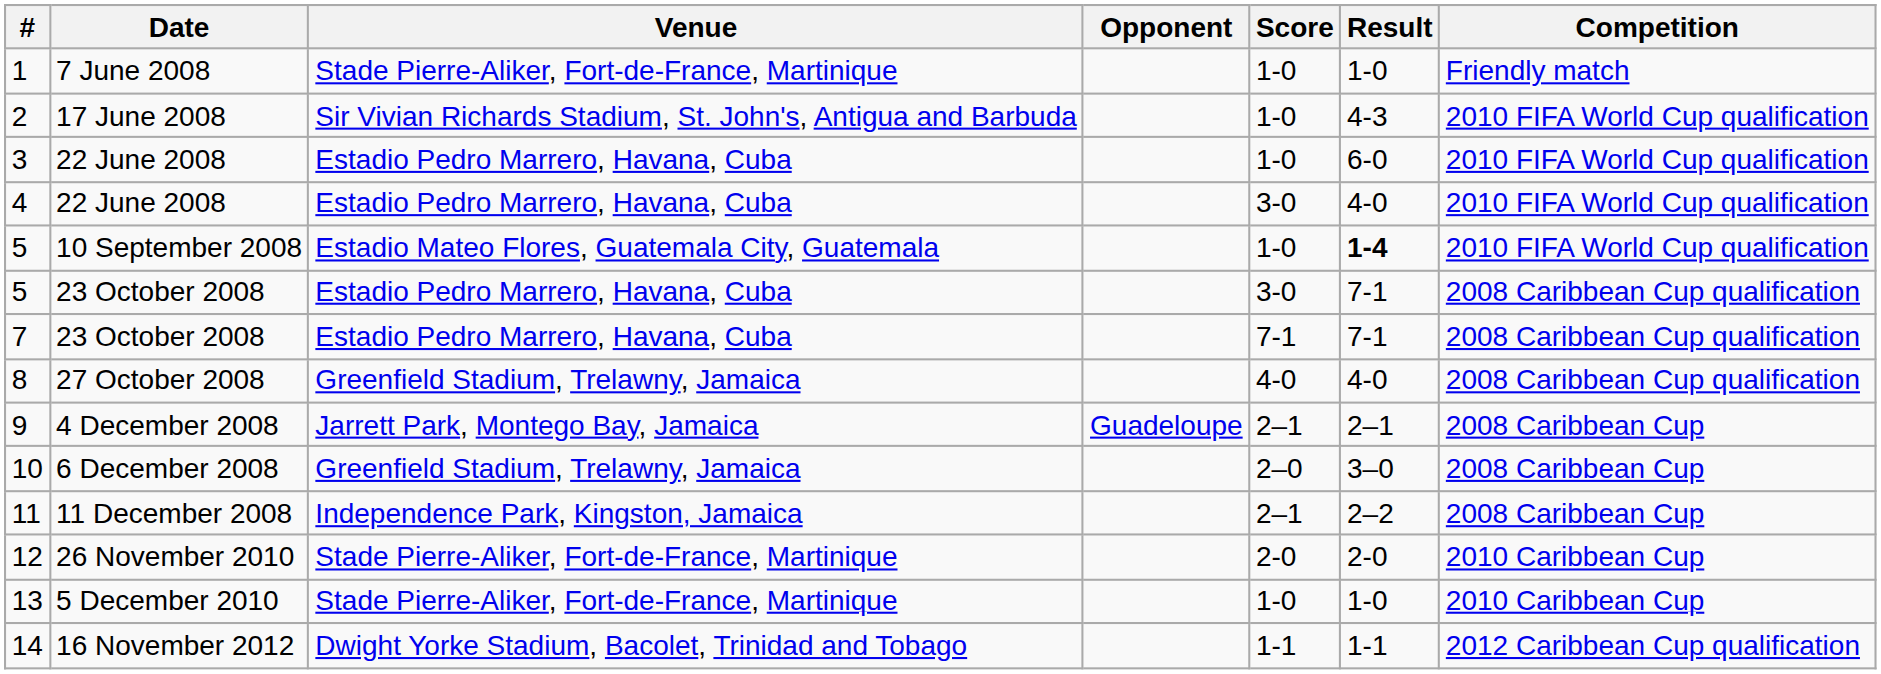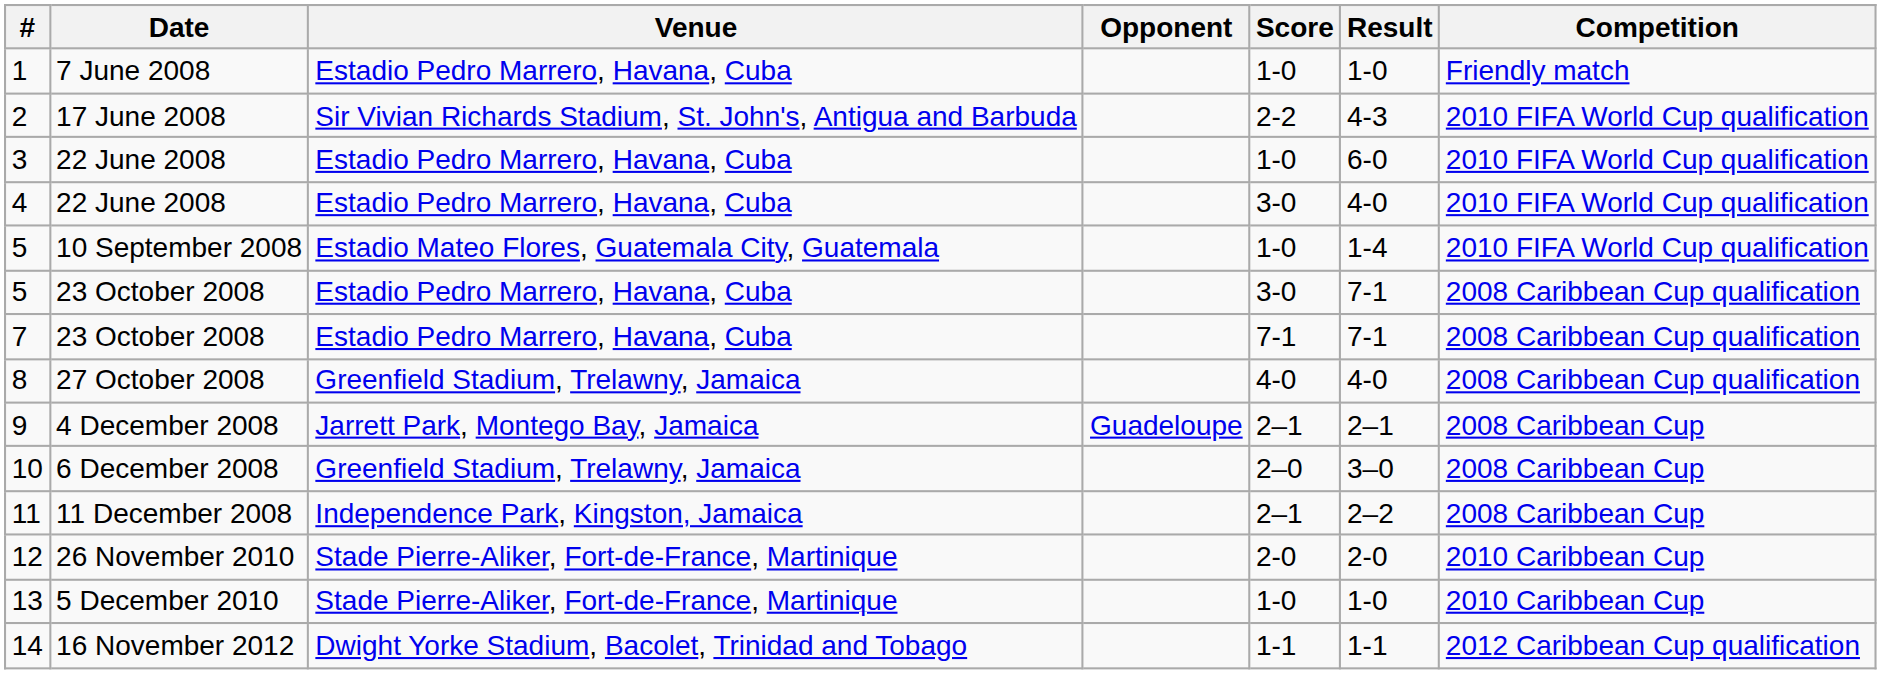1 | Venue: Stade Pierre-Aliker, Fort-de-France, Martinique -> Estadio Pedro Marrero, Havana, Cuba
2 | Score: 1-0 -> 2-2
5 / 10 September 2008 | Result: bold -> normal
